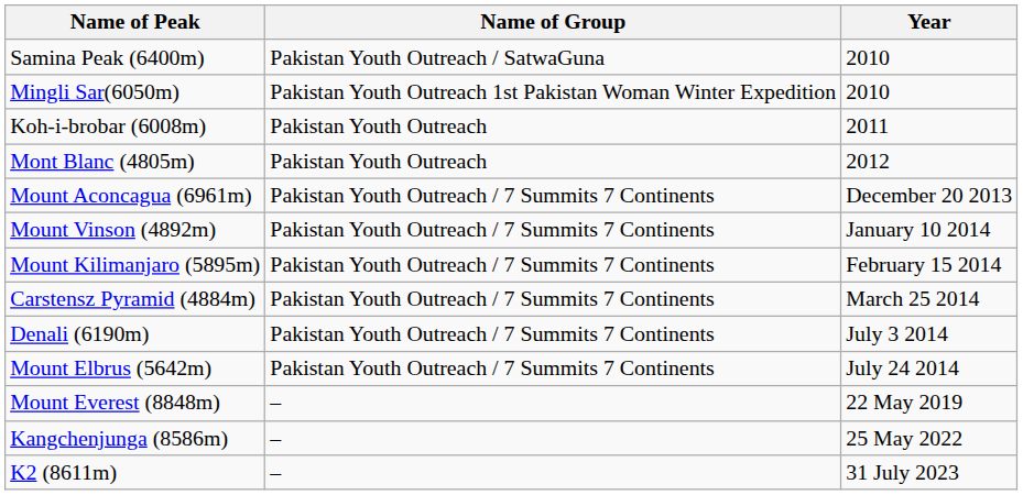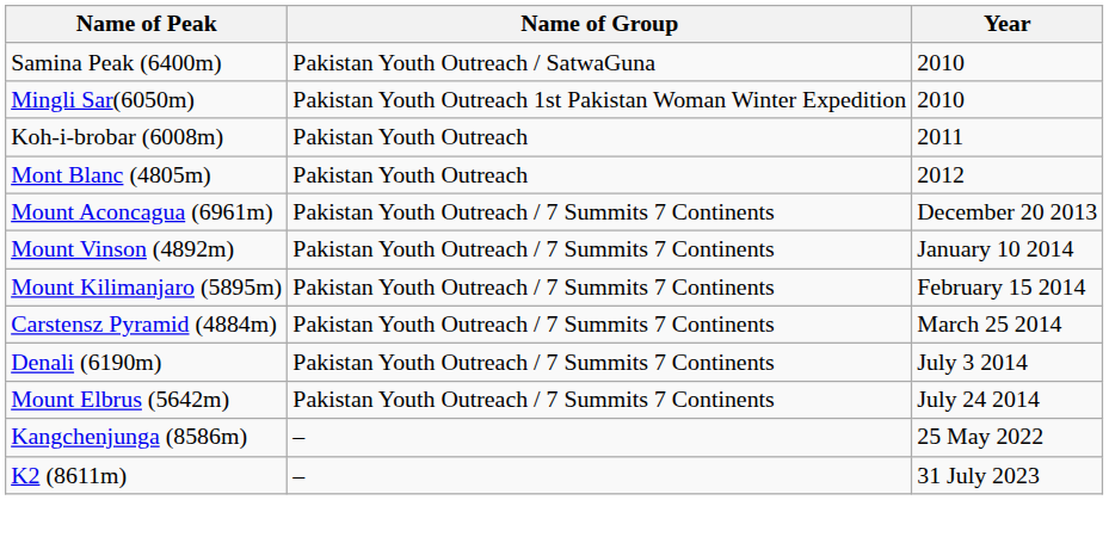- row: Mount Everest (8848m) | – | 22 May 2019
